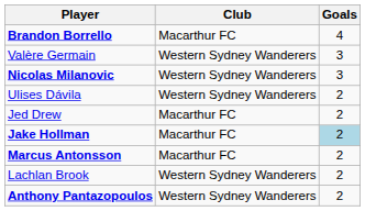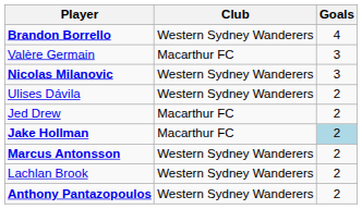Brandon Borrello | Club: Macarthur FC -> Western Sydney Wanderers
Valère Germain | Club: Western Sydney Wanderers -> Macarthur FC
Marcus Antonsson | Club: Macarthur FC -> Western Sydney Wanderers
